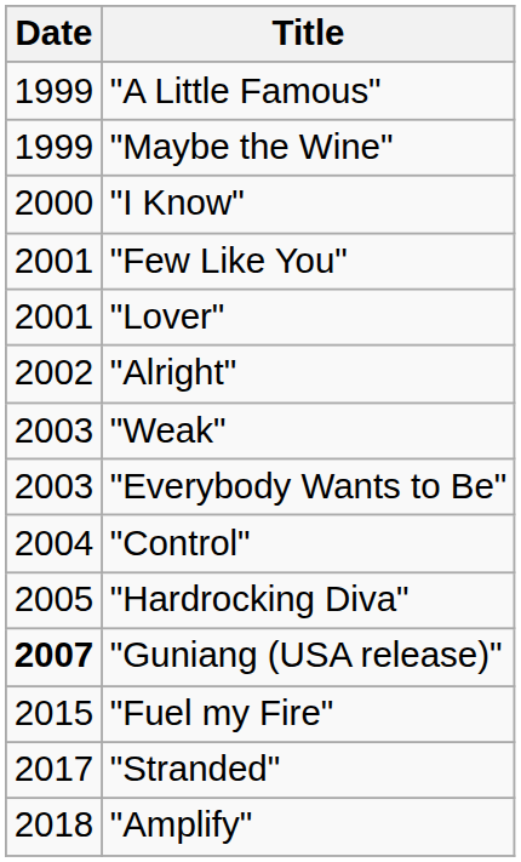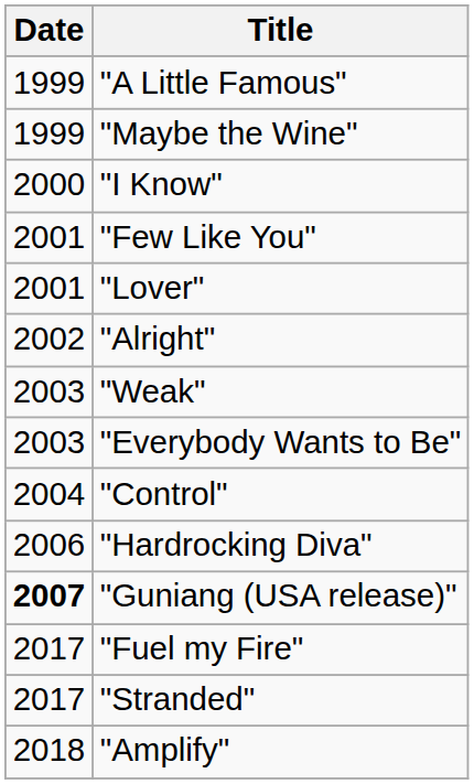"Hardrocking Diva" | Date: 2005 -> 2006
"Fuel my Fire" | Date: 2015 -> 2017
